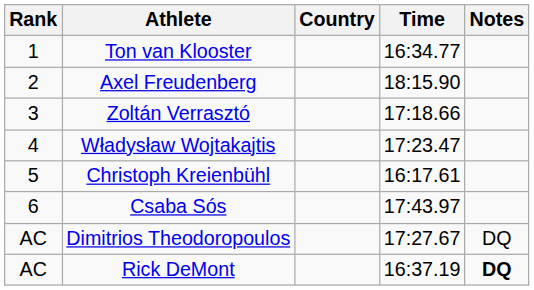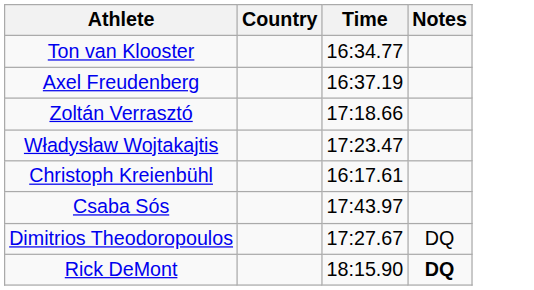- column: Rank | 1 | 2 | 3 | 4 | 5 | 6 | AC | AC
Axel Freudenberg | Time: 18:15.90 -> 16:37.19
Rick DeMont | Time: 16:37.19 -> 18:15.90
